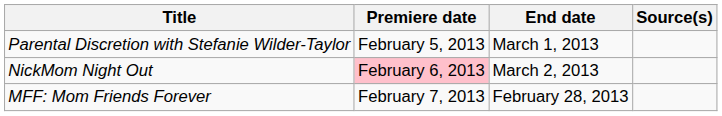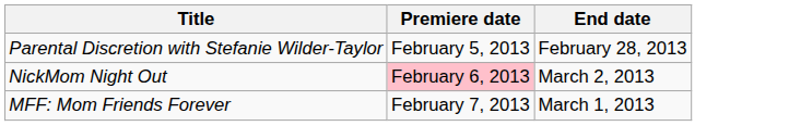- column: Source(s)
Parental Discretion with Stefanie Wilder-Taylor | End date: March 1, 2013 -> February 28, 2013
MFF: Mom Friends Forever | End date: February 28, 2013 -> March 1, 2013
